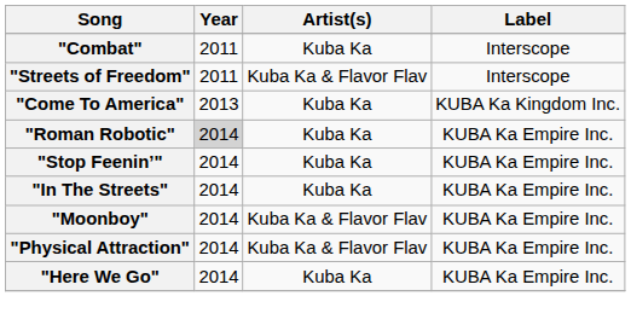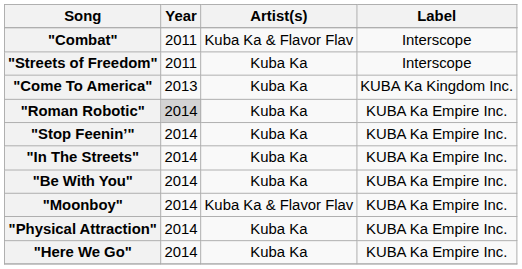"Combat" | Artist(s): Kuba Ka -> Kuba Ka & Flavor Flav
"Streets of Freedom" | Artist(s): Kuba Ka & Flavor Flav -> Kuba Ka
+ row: "Be With You" | 2014 | Kuba Ka | KUBA Ka Empire Inc.
"Physical Attraction" | Artist(s): Kuba Ka & Flavor Flav -> Kuba Ka
